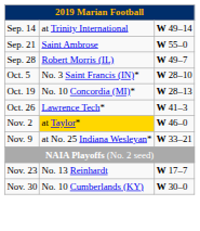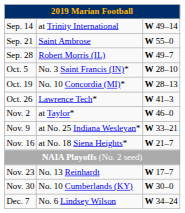Nov. 2 | column 2: gold background -> no background
+ row: Nov. 16 | at No. 18 Siena Heights* | W 21–7
+ row: Dec. 7 | No. 6 Lindsey Wilson | W 34–24
